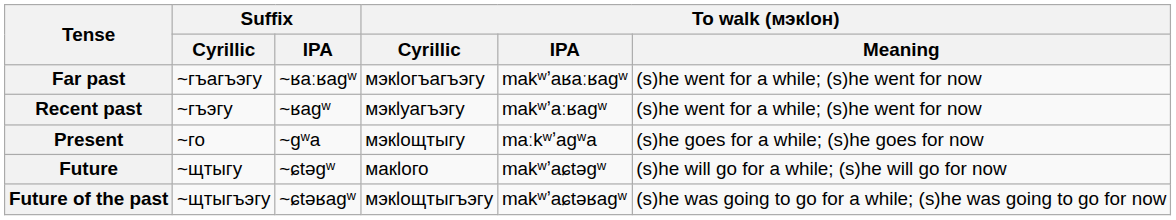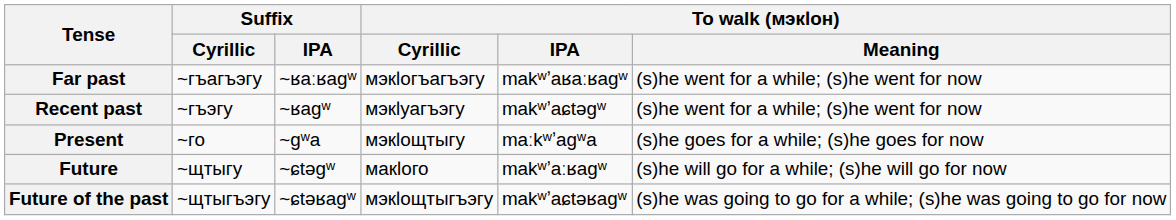Recent past | To walk (мэкӏон) / IPA: makʷʼaːʁaɡʷ -> makʷʼaɕtəɡʷ
Future | To walk (мэкӏон) / IPA: makʷʼaɕtəɡʷ -> makʷʼaːʁaɡʷ
